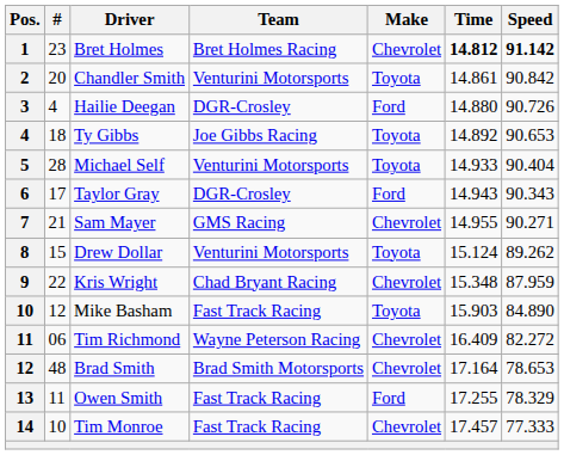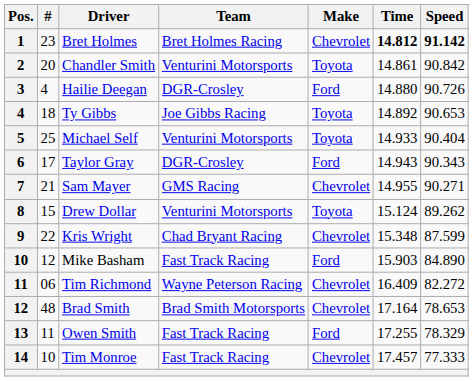Michael Self | #: 28 -> 25
Kris Wright | Speed: 87.959 -> 87.599
Mike Basham | Make: Toyota -> Ford
